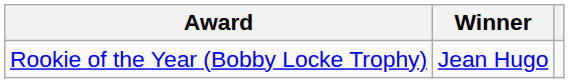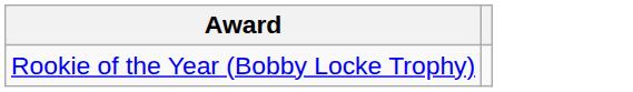- column: Winner | Jean Hugo
